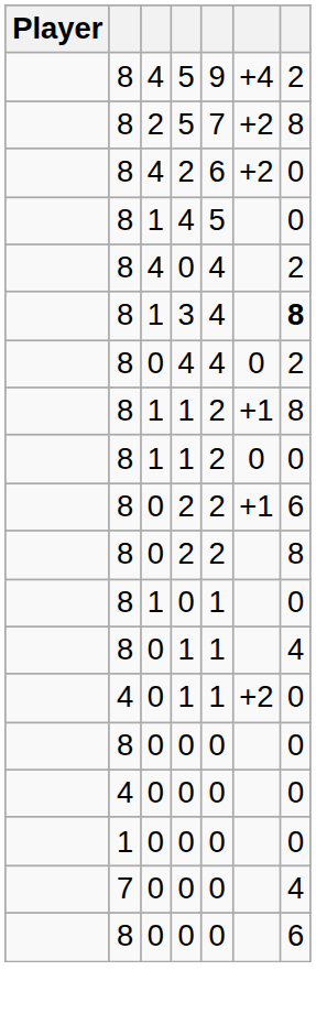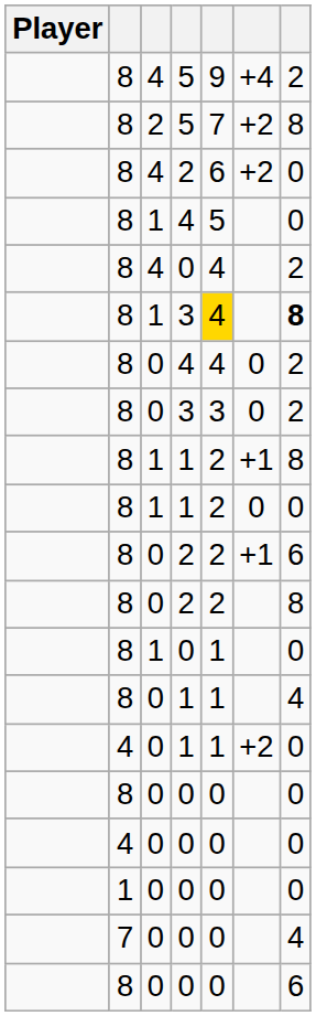1 / 3 | column 5: no background -> gold background
+ row: 8 | 0 | 3 | 3 | 0 | 2
